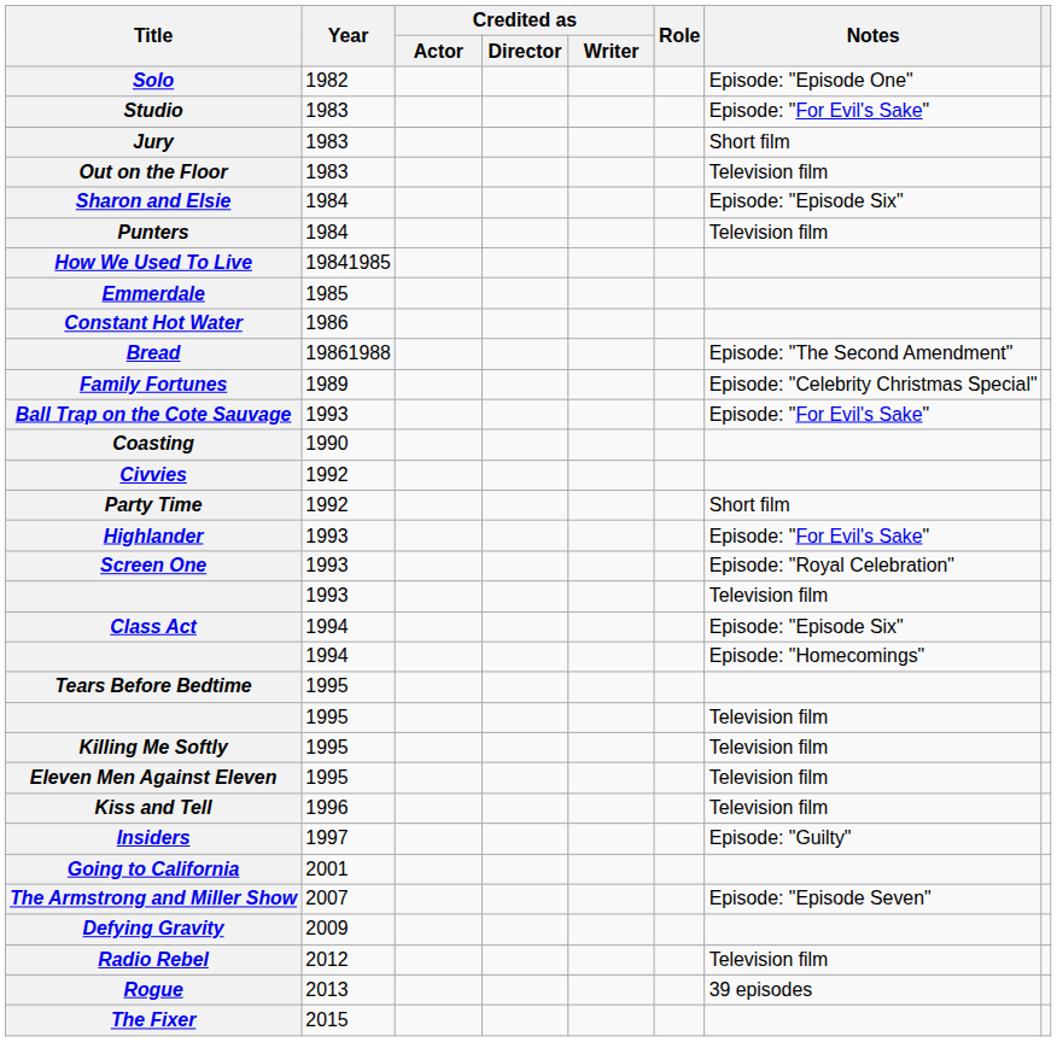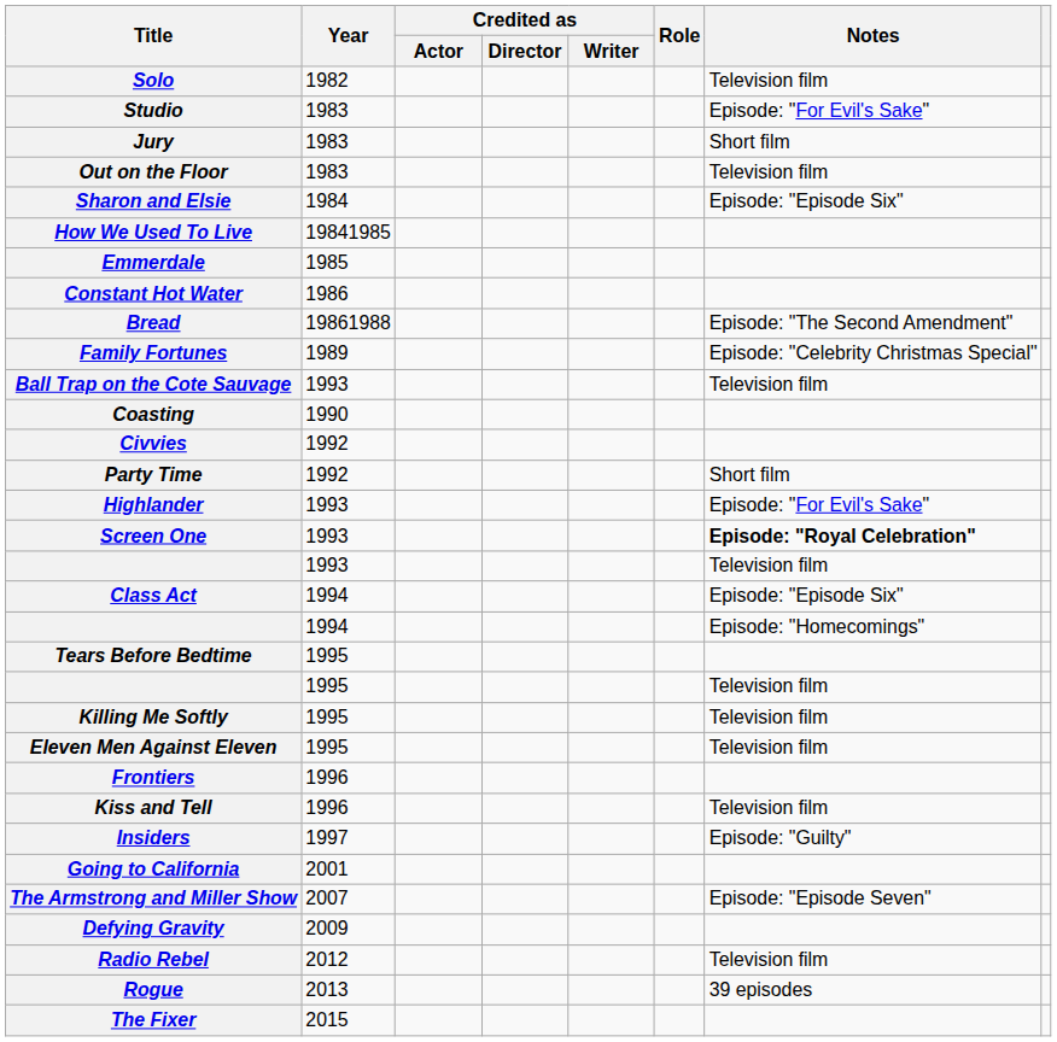Solo | Notes: Episode: "Episode One" -> Television film
- row: Punters | 1984 | Television film
Ball Trap on the Cote Sauvage | Notes: Episode: "For Evil's Sake" -> Television film
Screen One | Notes: normal -> bold
+ row: Frontiers | 1996
